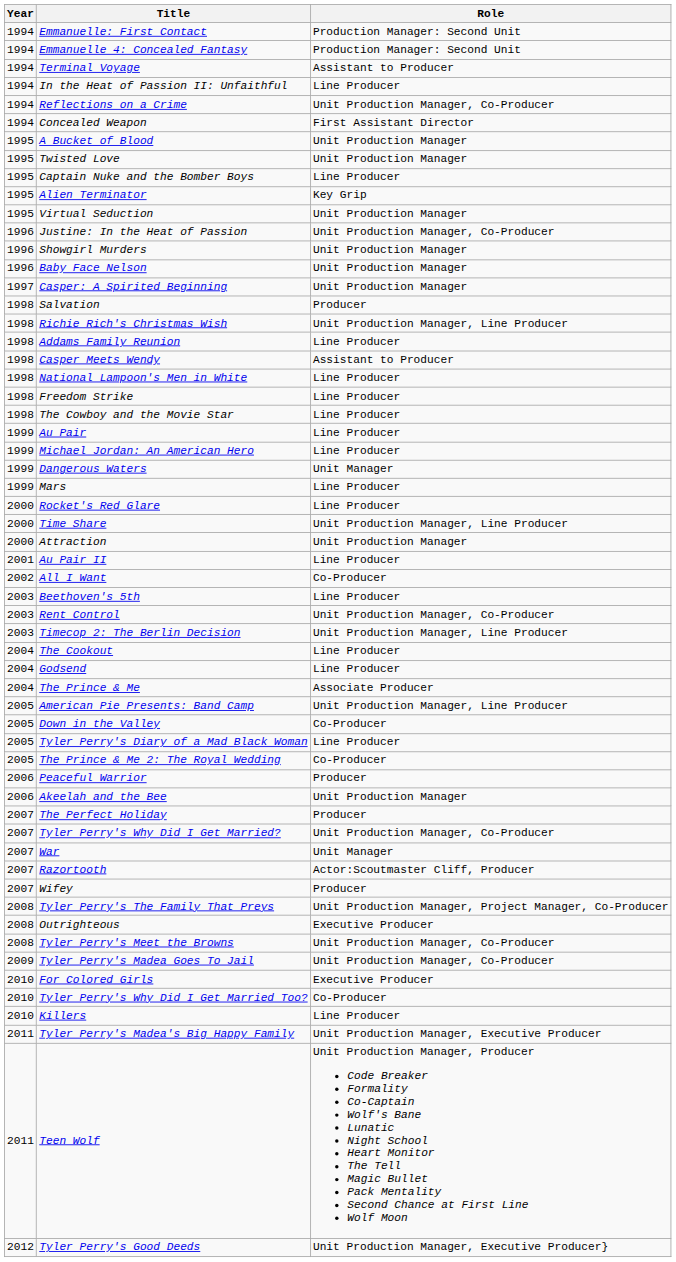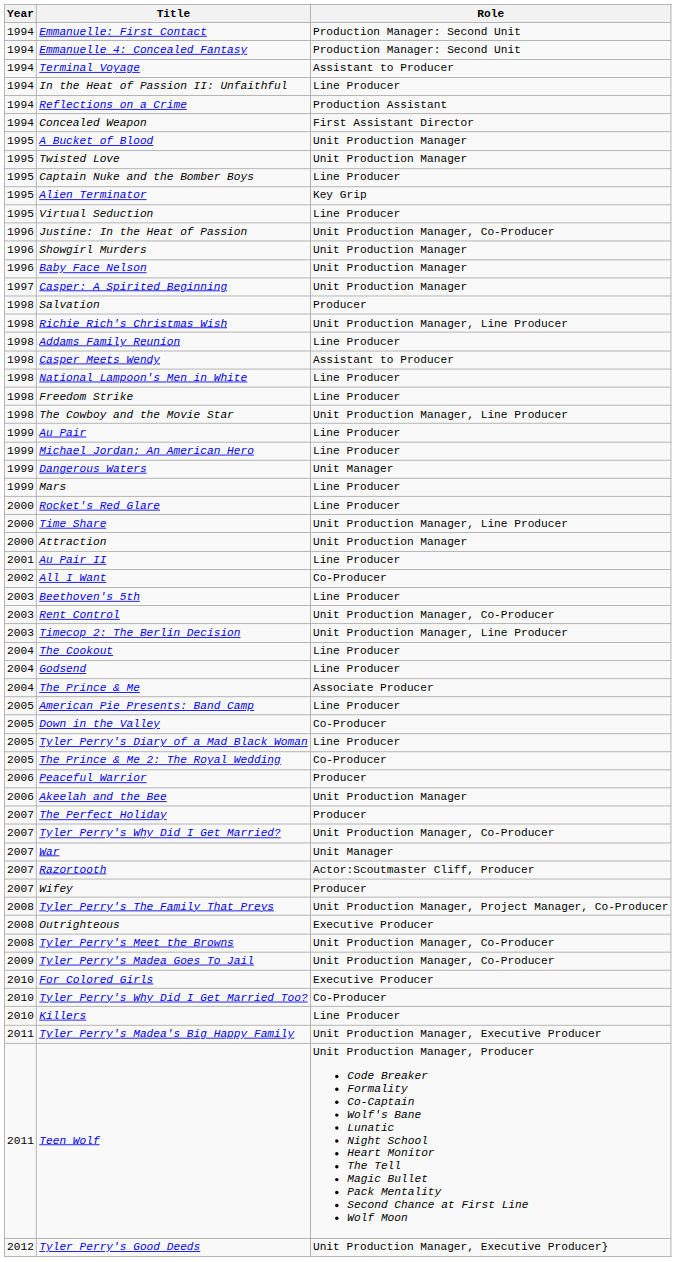Reflections on a Crime | Role: Unit Production Manager, Co-Producer -> Production Assistant
Virtual Seduction | Role: Unit Production Manager -> Line Producer
The Cowboy and the Movie Star | Role: Line Producer -> Unit Production Manager, Line Producer
American Pie Presents: Band Camp | Role: Unit Production Manager, Line Producer -> Line Producer
